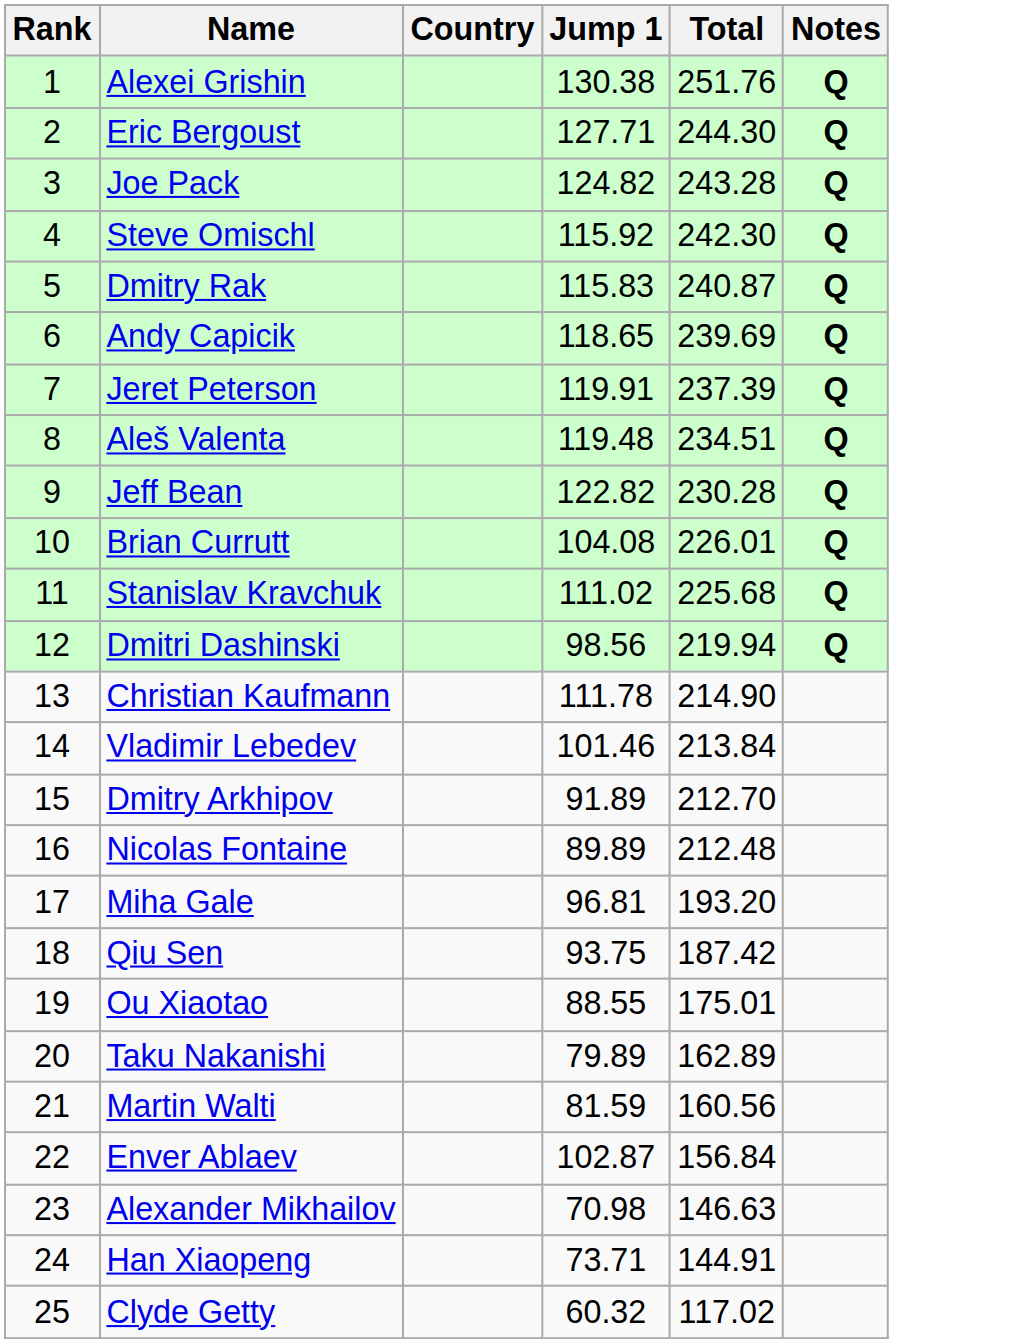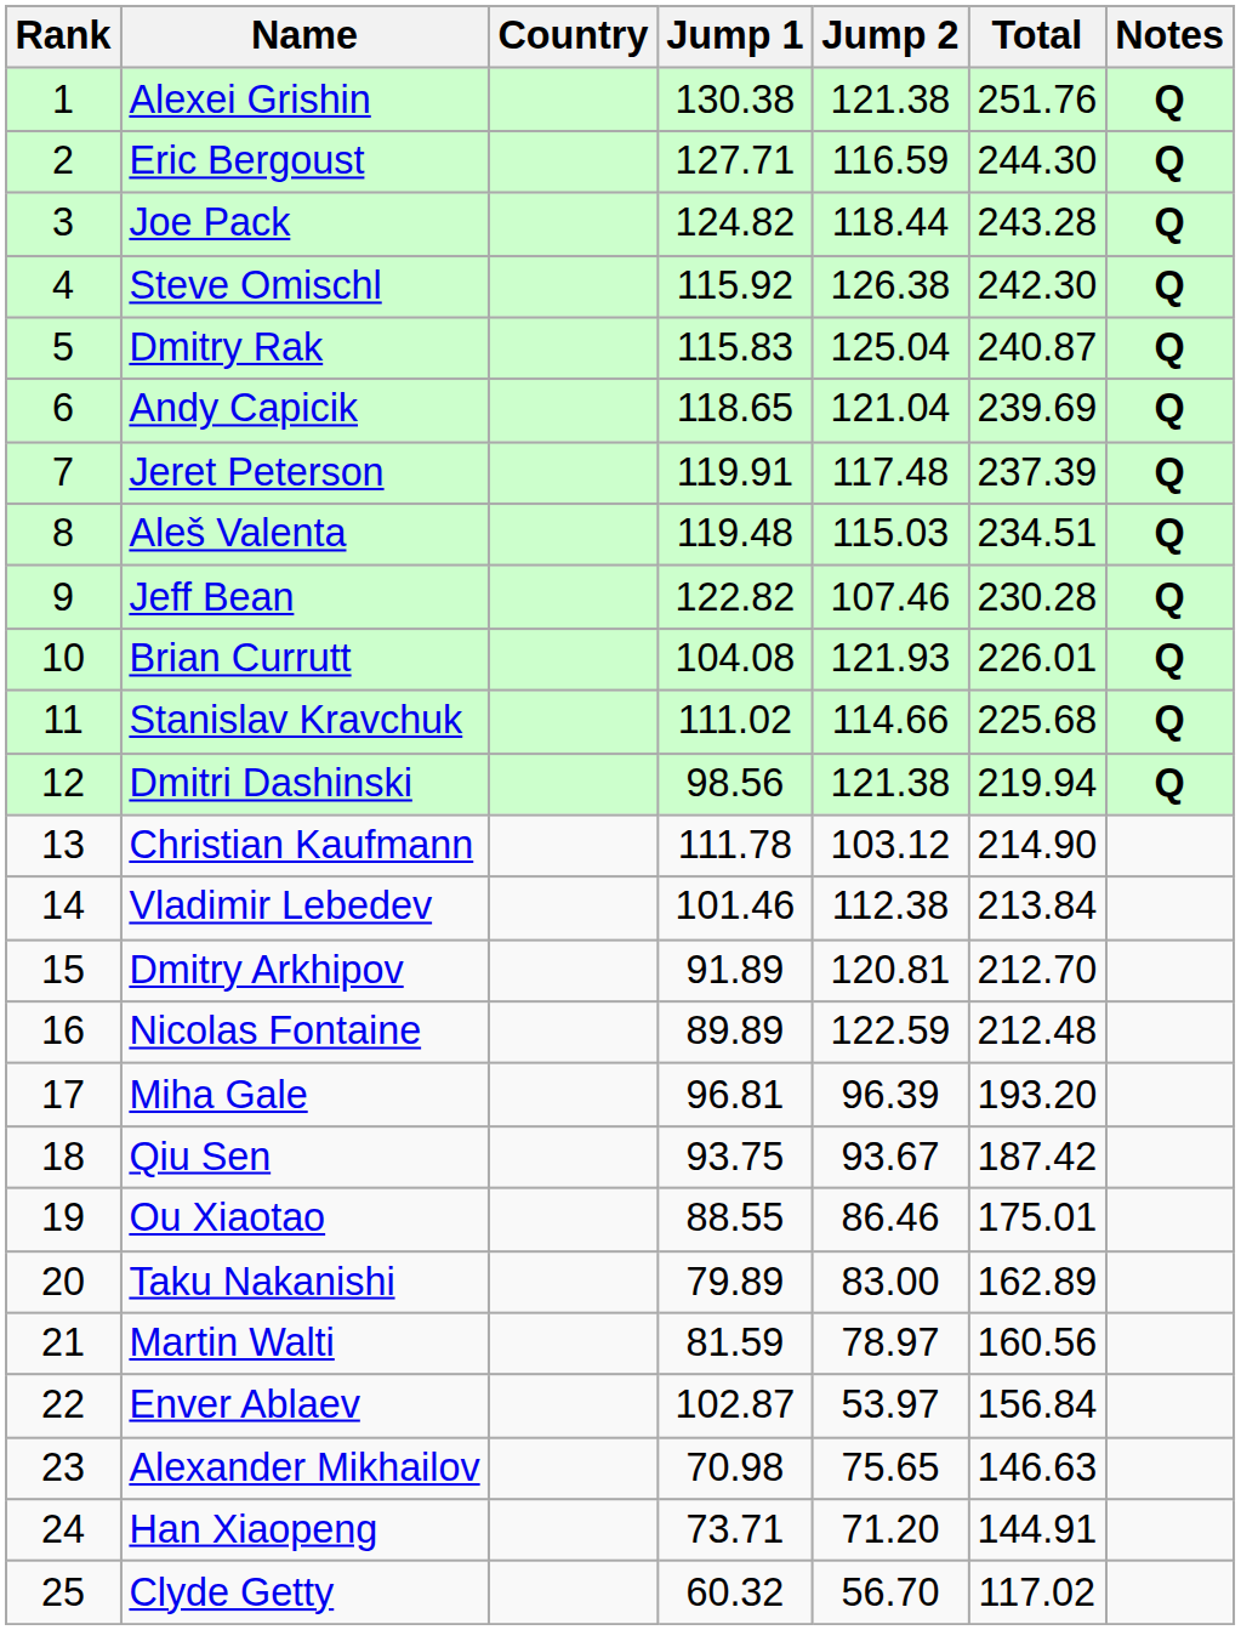+ column: Jump 2 | 121.38 | 116.59 | 118.44 | 126.38 | 125.04 | 121.04 | 117.48 | 115.03 | 107.46 | 121.93 | 114.66 | 121.38 | 103.12 | 112.38 | 120.81 | 122.59 | 96.39 | 93.67 | 86.46 | 83.00 | 78.97 | 53.97 | 75.65 | 71.20 | 56.70
